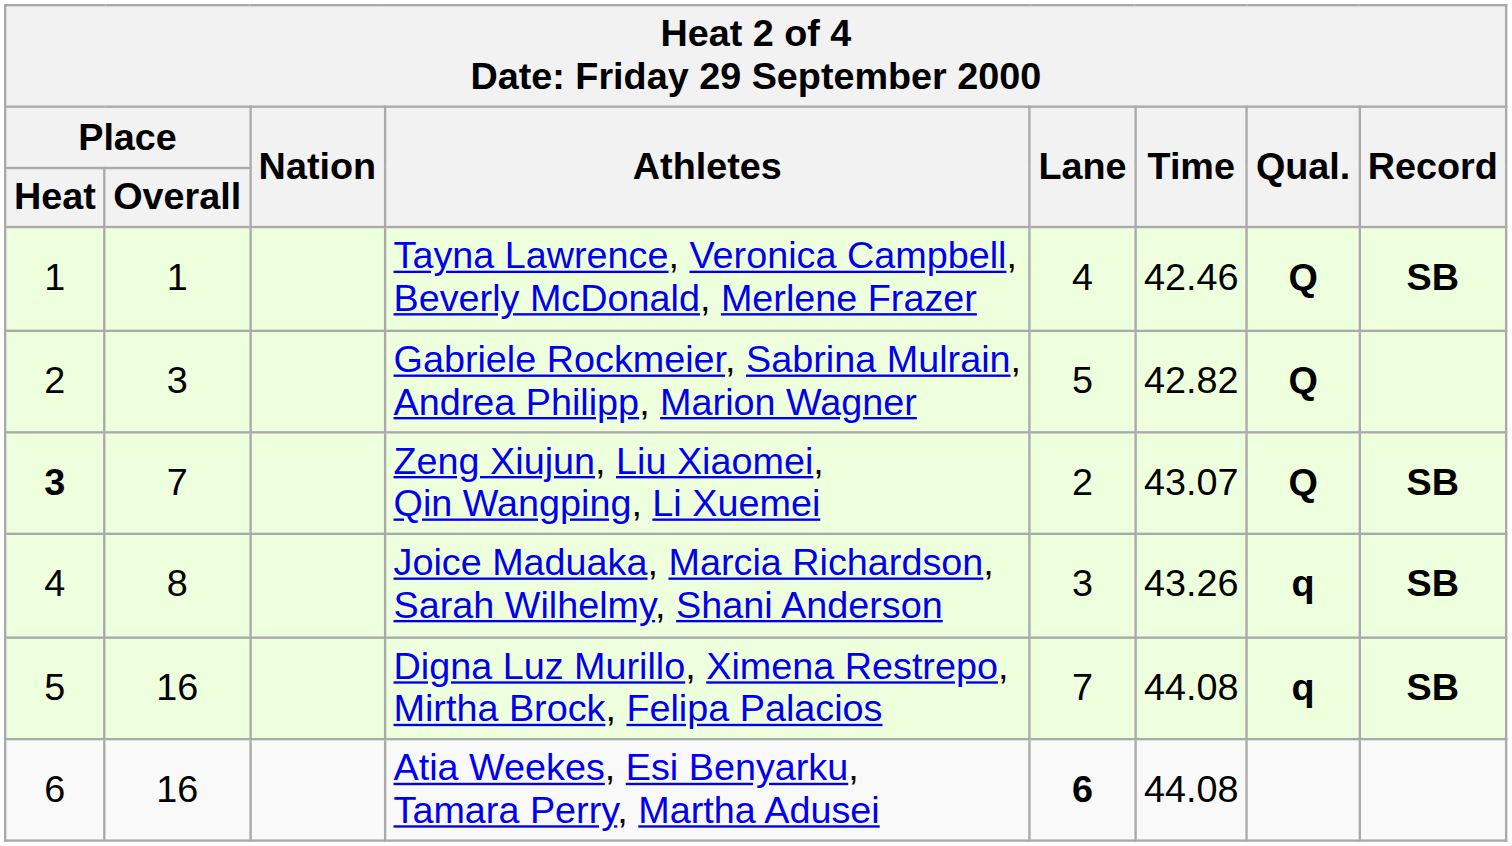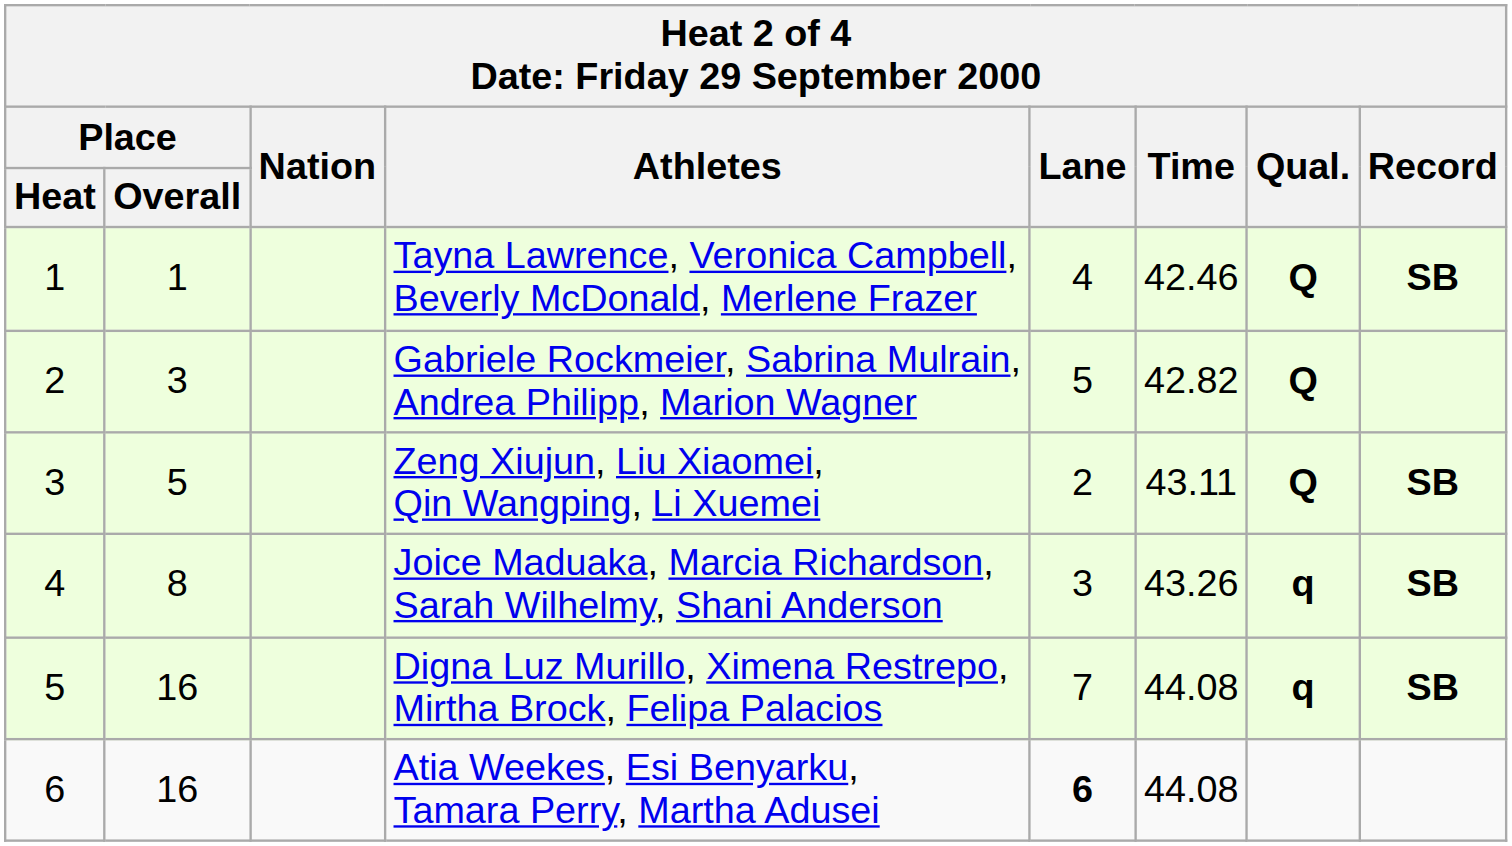Zeng Xiujun, Liu Xiaomei, Qin Wangping, Li Xuemei | Place / Heat: bold -> normal
Zeng Xiujun, Liu Xiaomei, Qin Wangping, Li Xuemei | Place / Overall: 7 -> 5
Zeng Xiujun, Liu Xiaomei, Qin Wangping, Li Xuemei | Time: 43.07 -> 43.11
